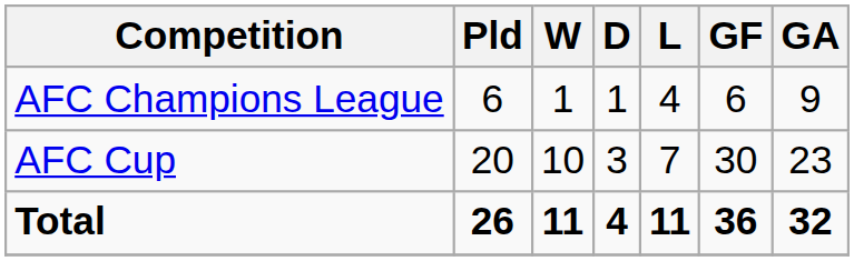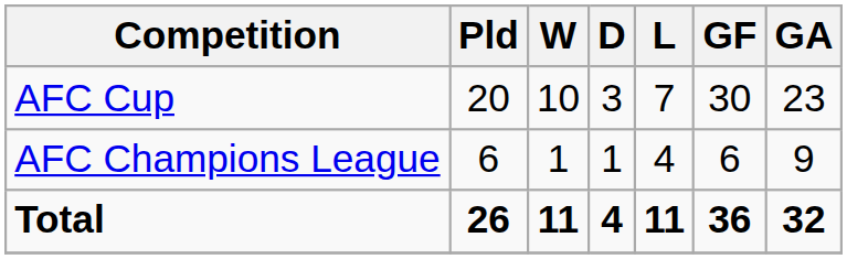rows swapped: AFC Cup <-> AFC Champions League
